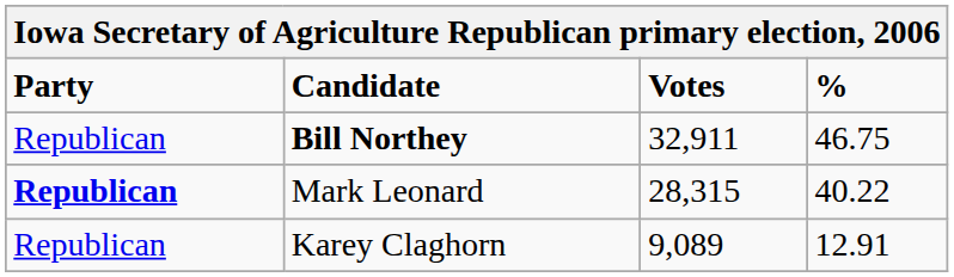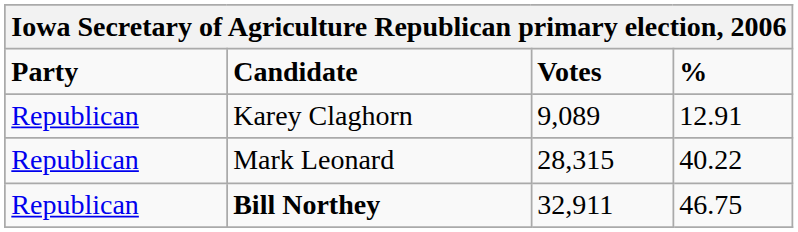rows swapped: Bill Northey <-> Karey Claghorn
Mark Leonard | Party: bold -> normal
